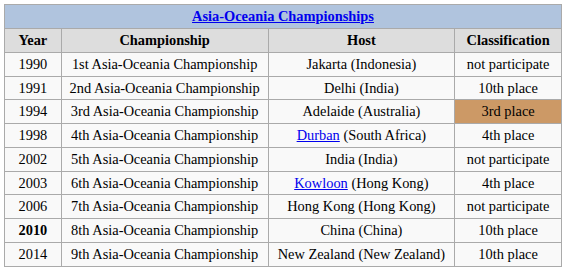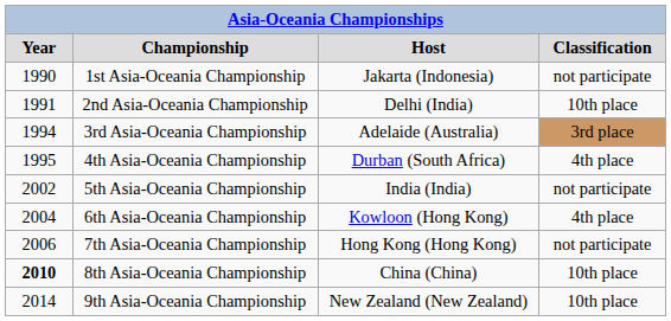4th Asia-Oceania Championship | column 1: 1998 -> 1995
6th Asia-Oceania Championship | column 1: 2003 -> 2004
